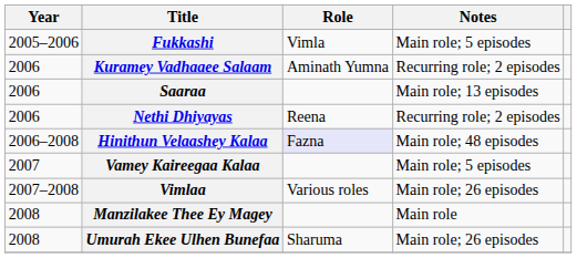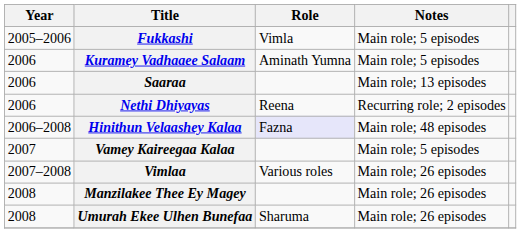Kuramey Vadhaaee Salaam | Notes: Recurring role; 2 episodes -> Main role; 5 episodes
Manzilakee Thee Ey Magey | Notes: Main role -> Main role; 26 episodes
